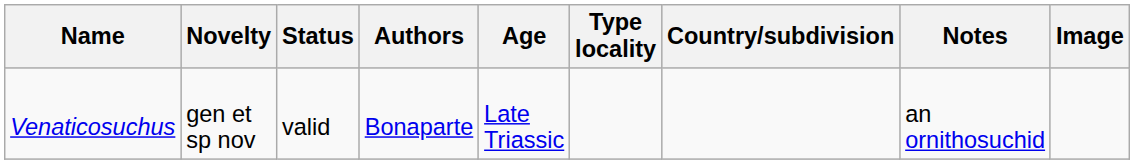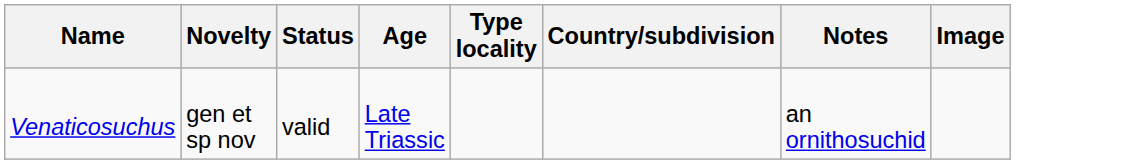- column: Authors | Bonaparte
